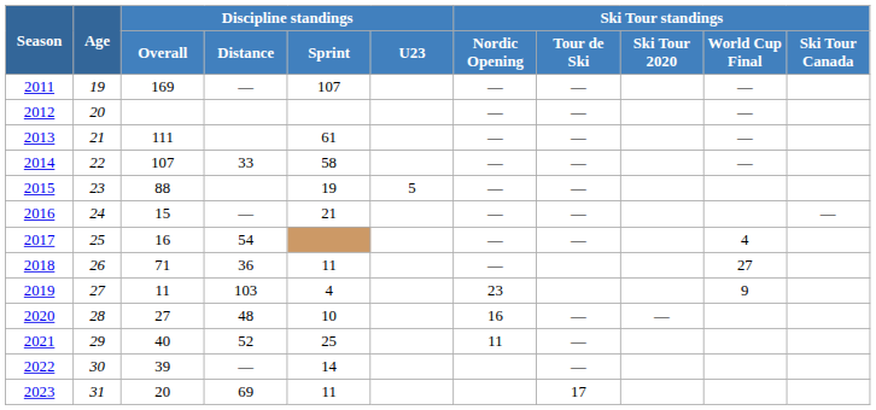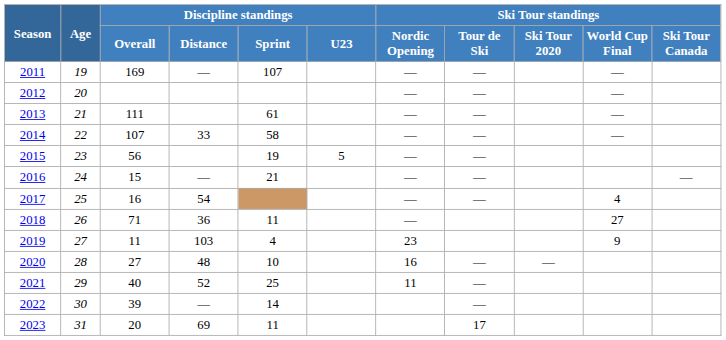2015 | Discipline standings / Overall: 88 -> 56
